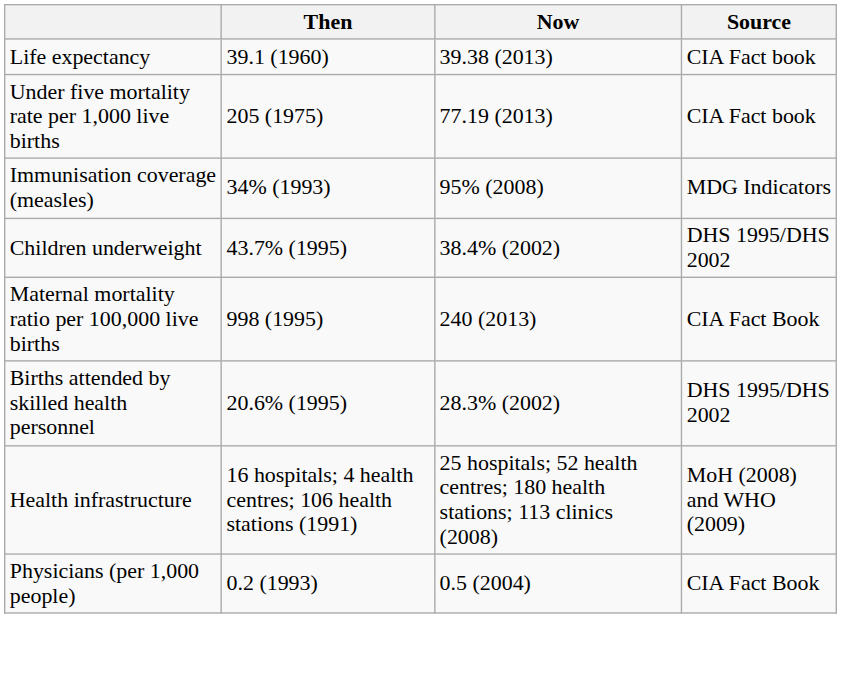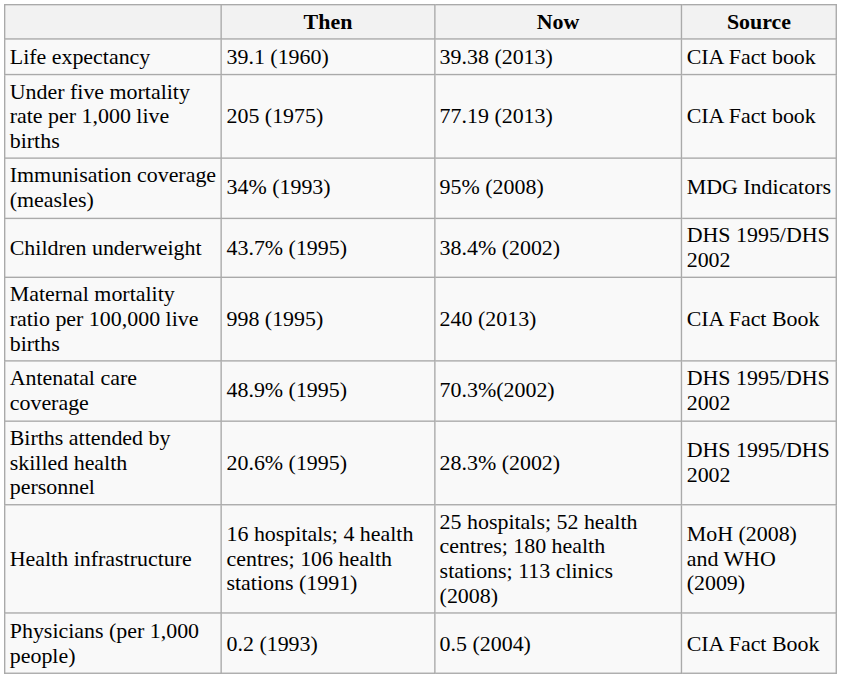+ row: Antenatal care coverage | 48.9% (1995) | 70.3%(2002) | DHS 1995/DHS 2002
